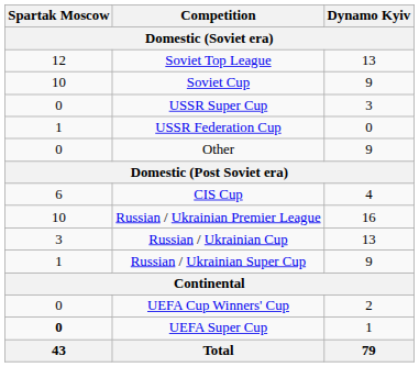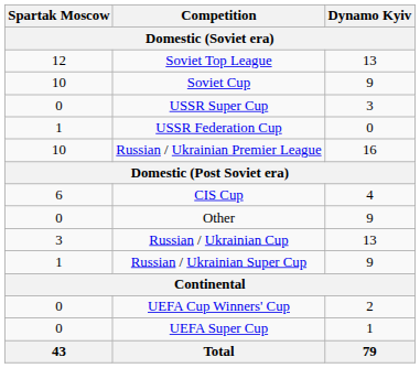rows swapped: Other <-> Russian / Ukrainian Premier League
UEFA Super Cup | Spartak Moscow: bold -> normal
